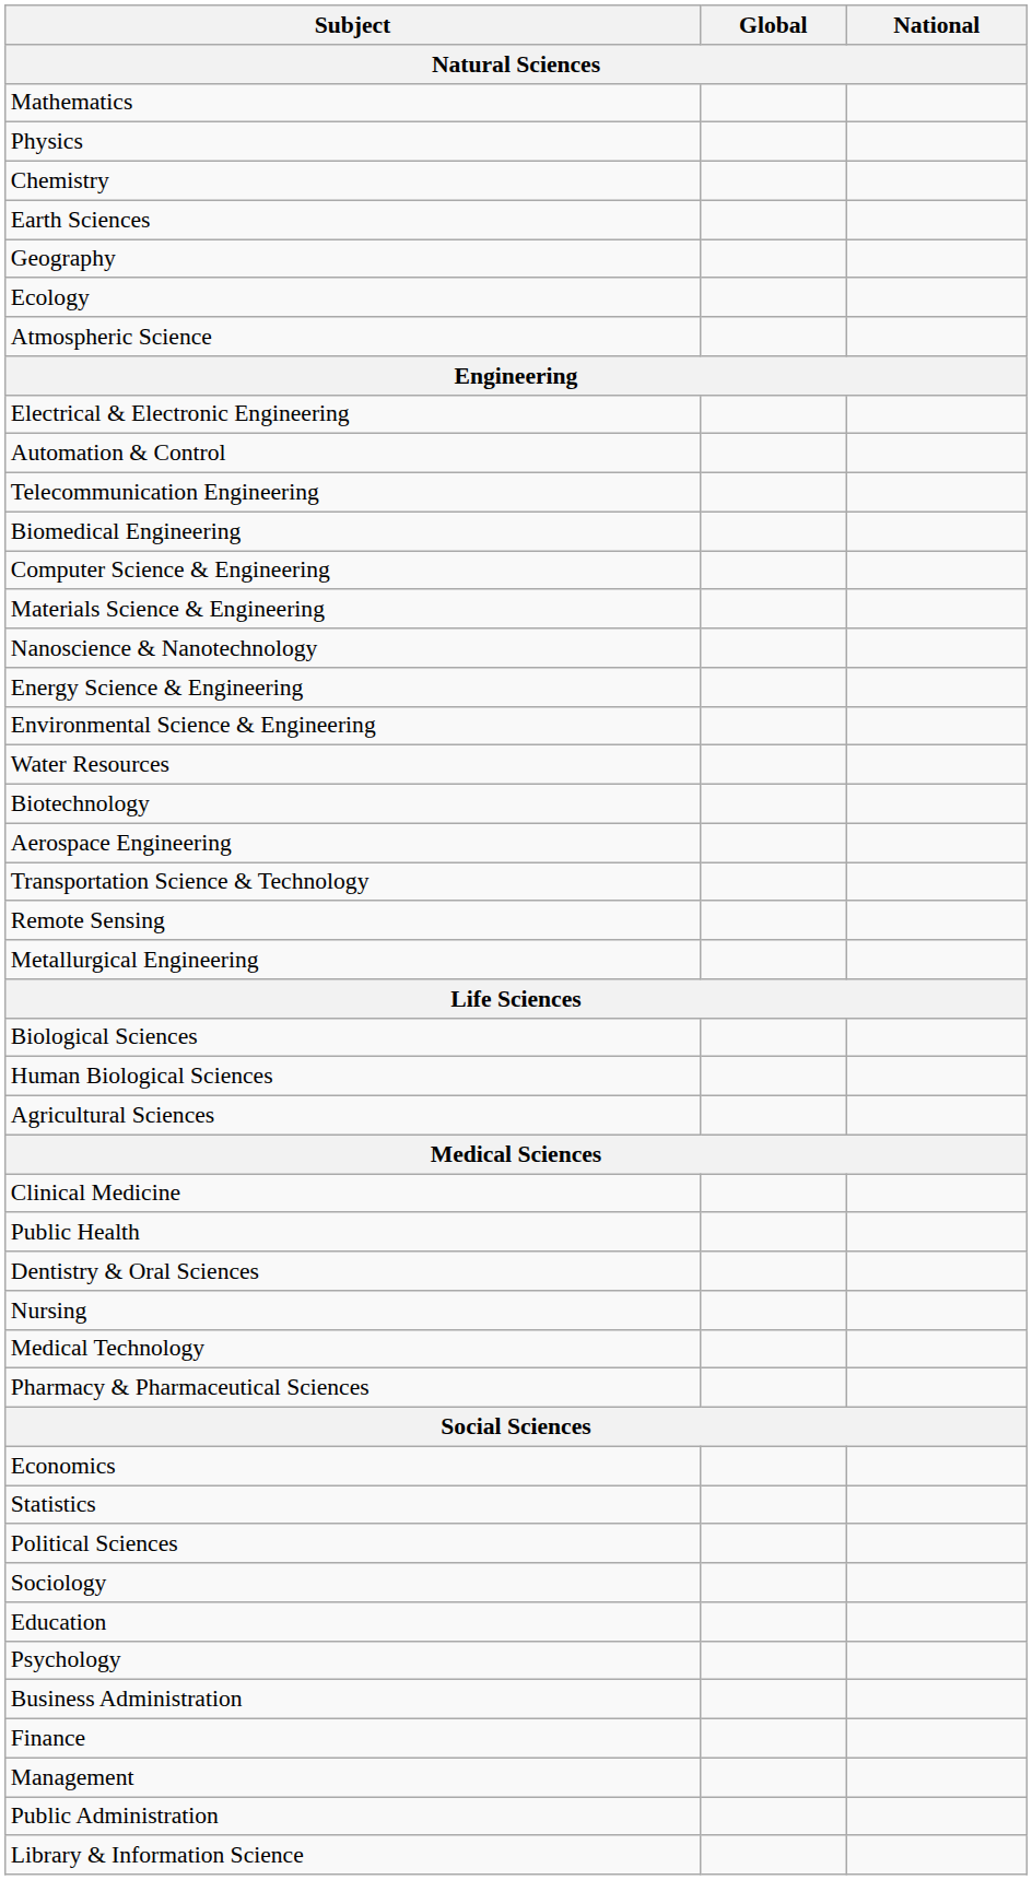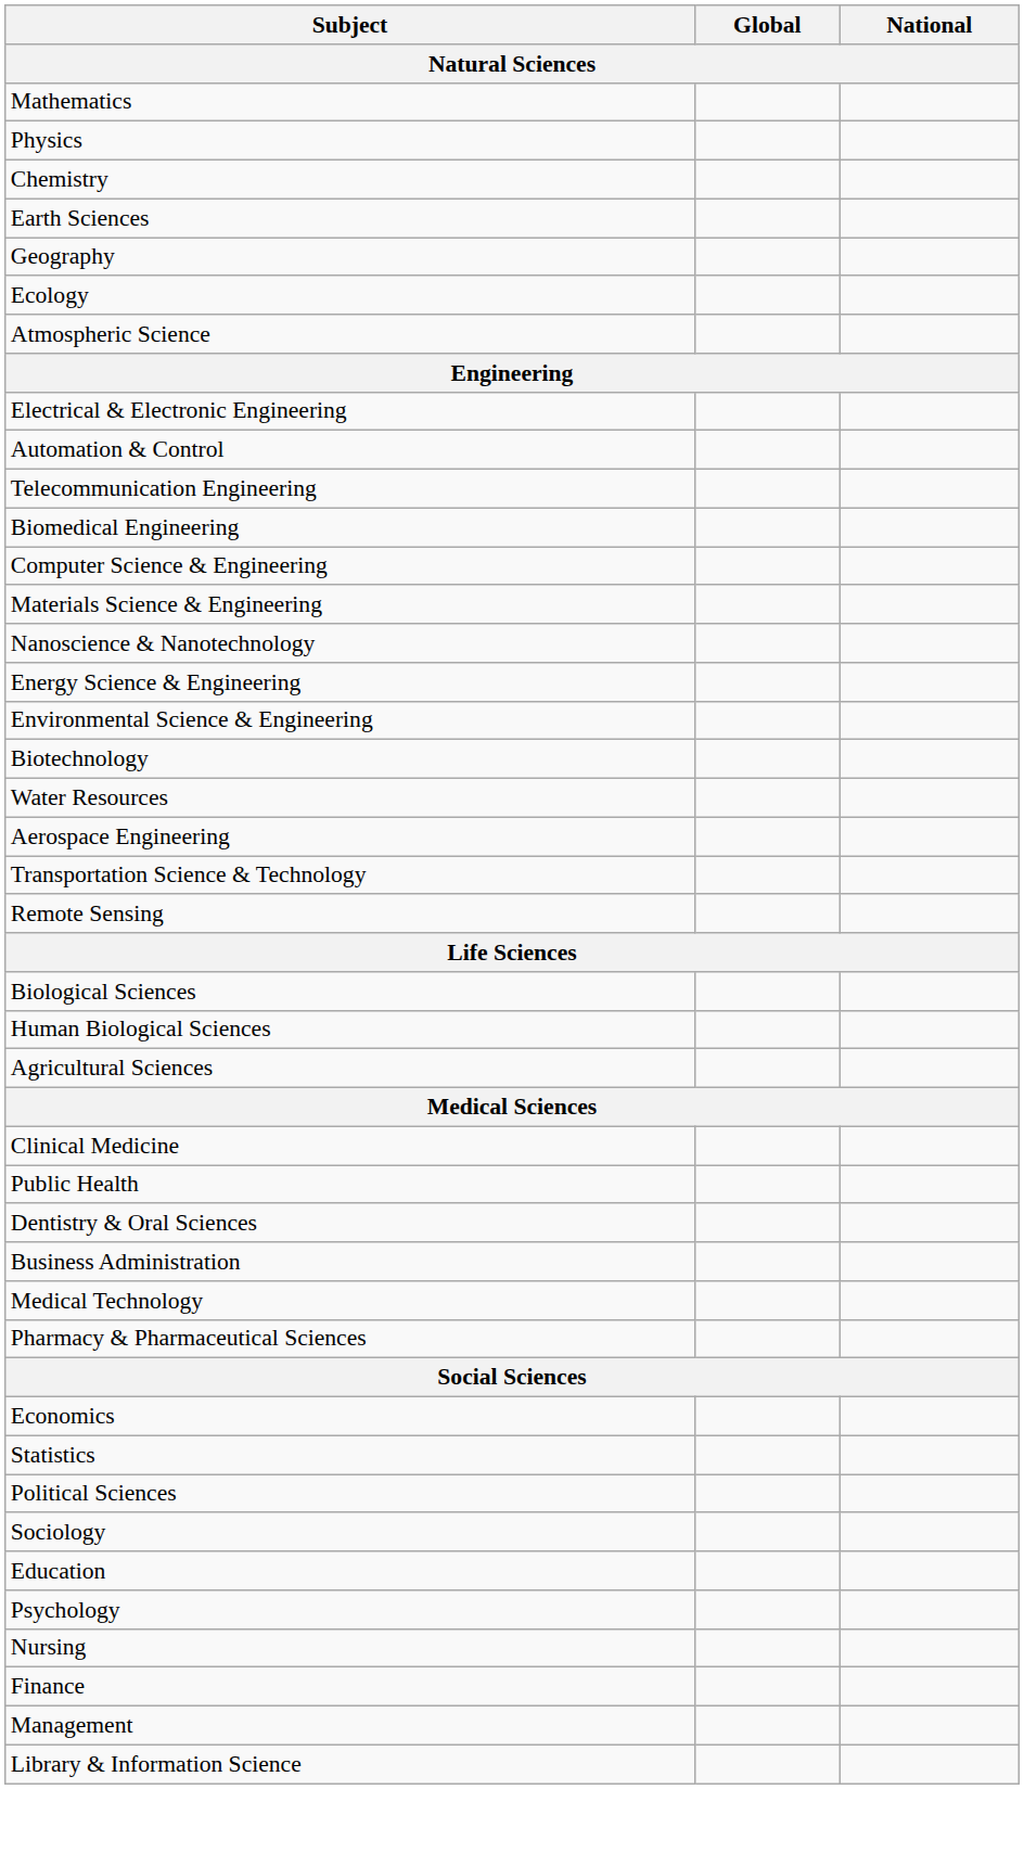rows swapped: Water Resources <-> Biotechnology
- row: Metallurgical Engineering
rows swapped: Nursing <-> Business Administration
- row: Public Administration
